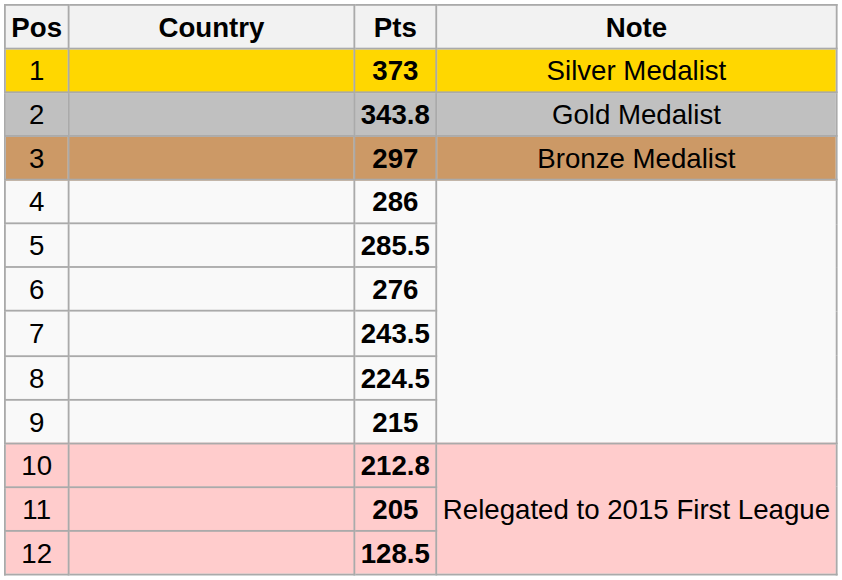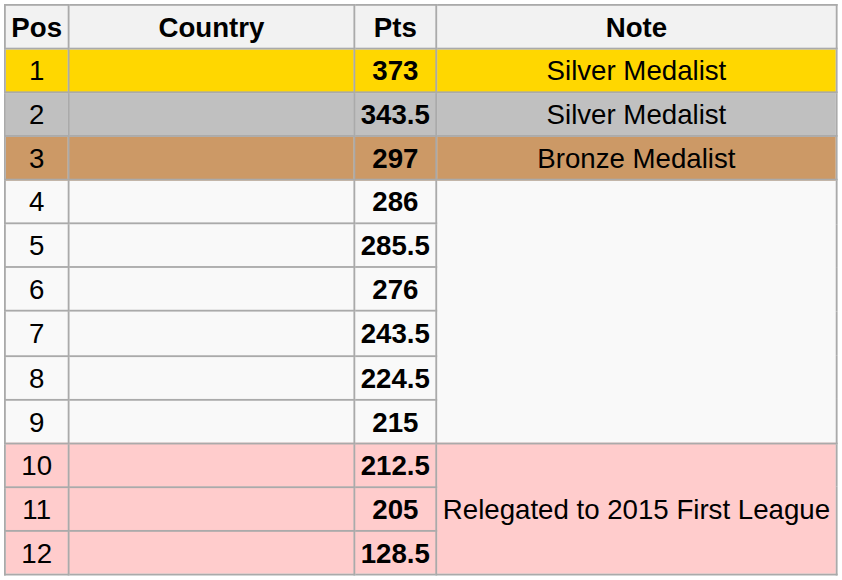2 | Pts: 343.8 -> 343.5
2 | Note: Gold Medalist -> Silver Medalist
10 | Pts: 212.8 -> 212.5
